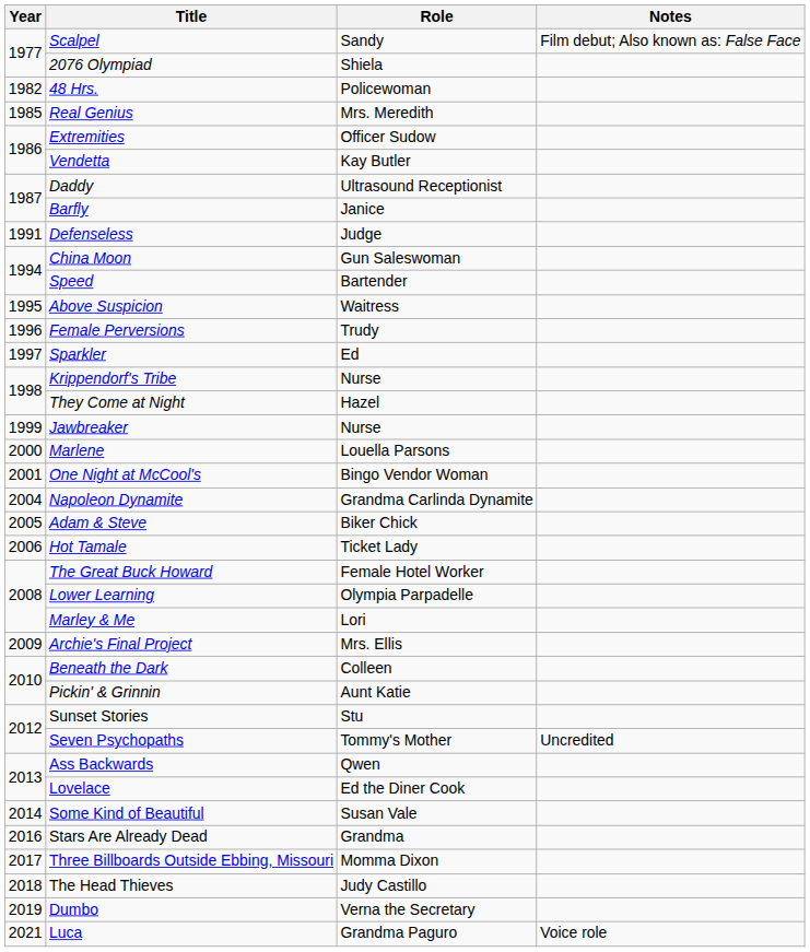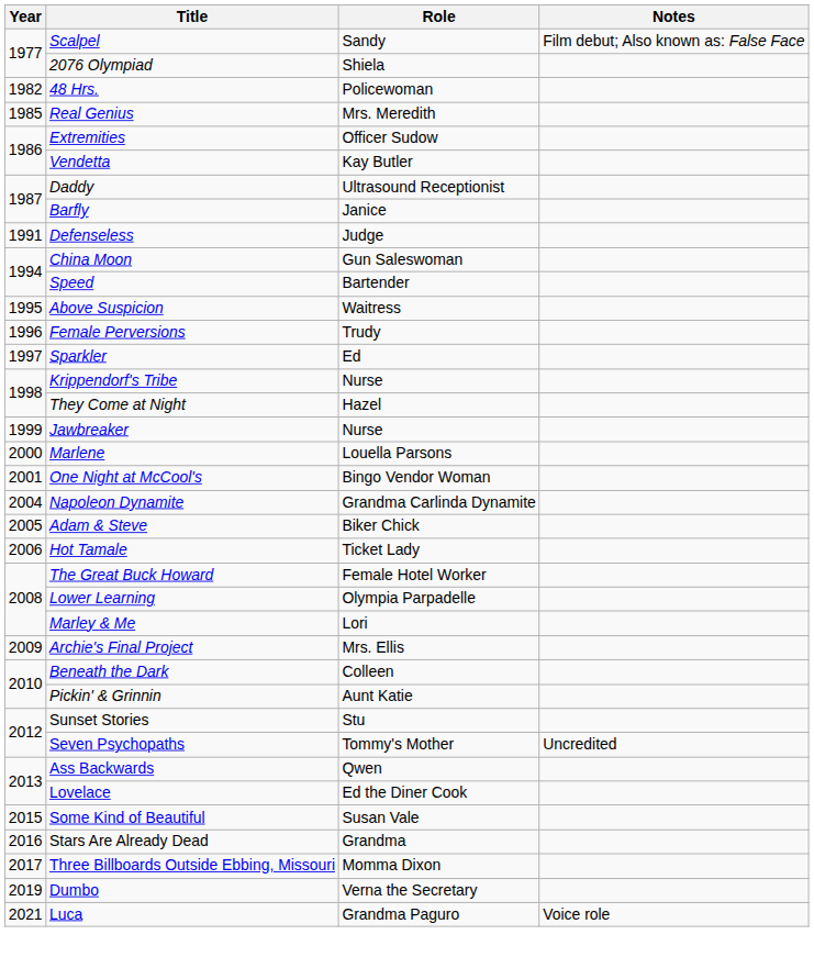Some Kind of Beautiful | Year: 2014 -> 2015
- row: 2018 | The Head Thieves | Judy Castillo
